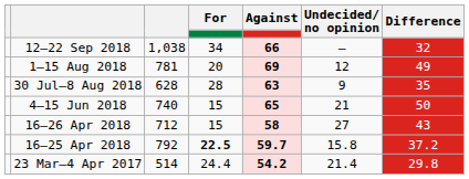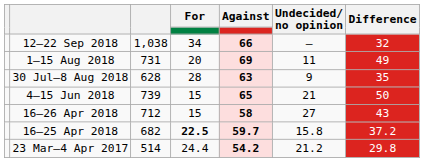1–15 Aug 2018 | column 3: 781 -> 731
1–15 Aug 2018 | Undecided/ no opinion: 12 -> 11
4–15 Jun 2018 | column 3: 740 -> 739
16–25 Apr 2018 | column 3: 792 -> 682
23 Mar–4 Apr 2017 | Undecided/ no opinion: 21.4 -> 21.2
